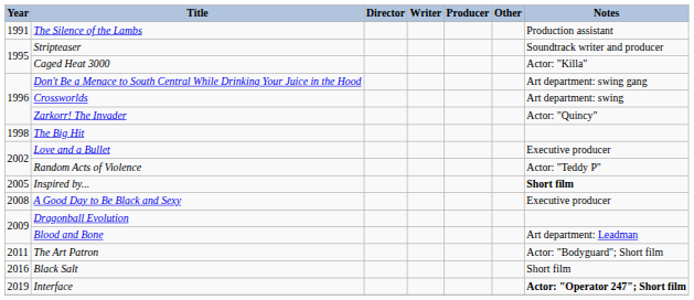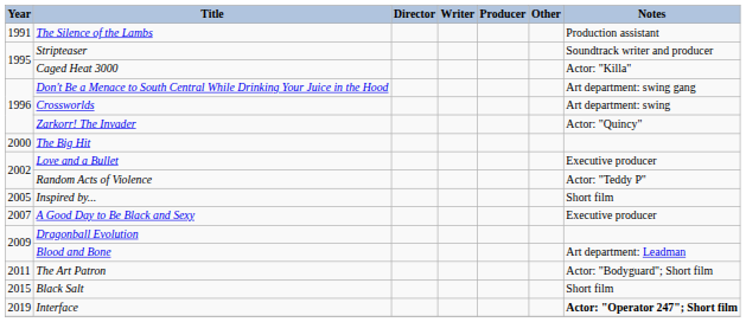The Big Hit | Year: 1998 -> 2000
Inspired by... | Notes: bold -> normal
A Good Day to Be Black and Sexy | Year: 2008 -> 2007
Black Salt | Year: 2016 -> 2015
